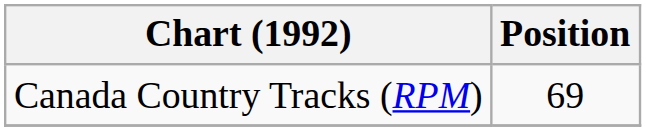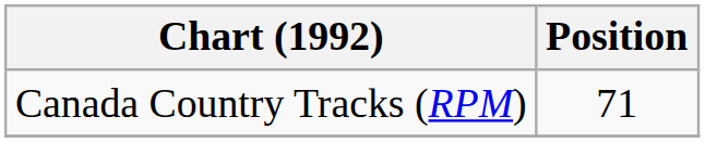Canada Country Tracks (RPM) | Position: 69 -> 71
